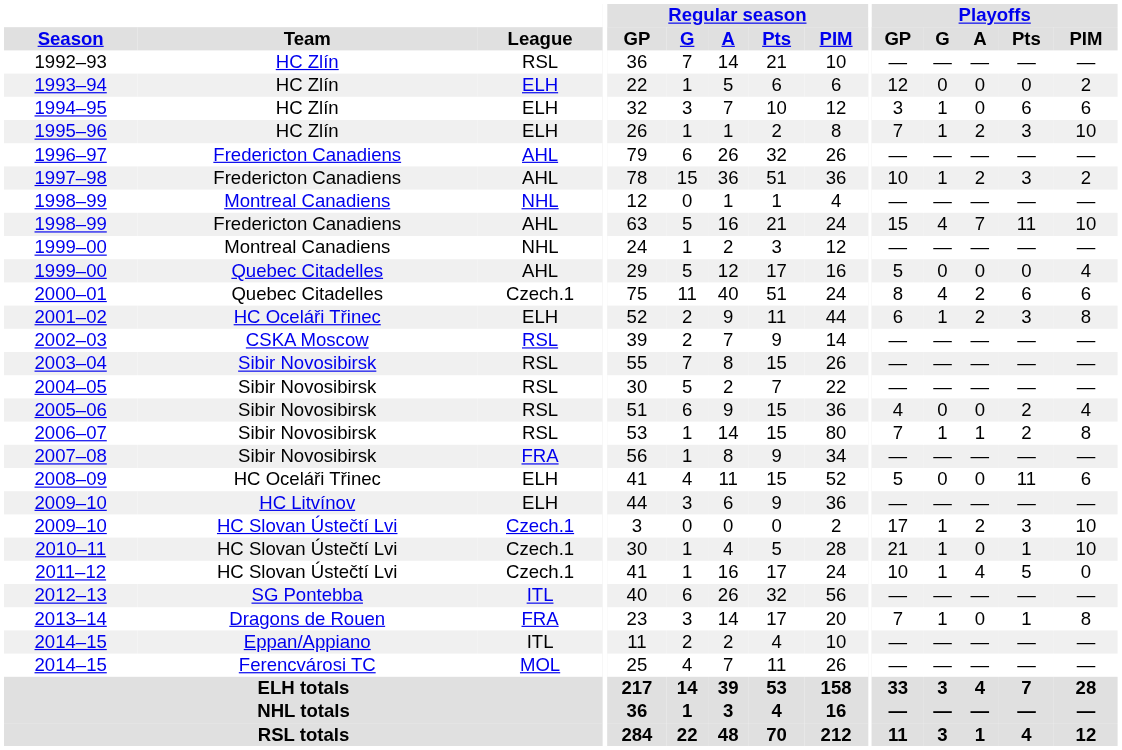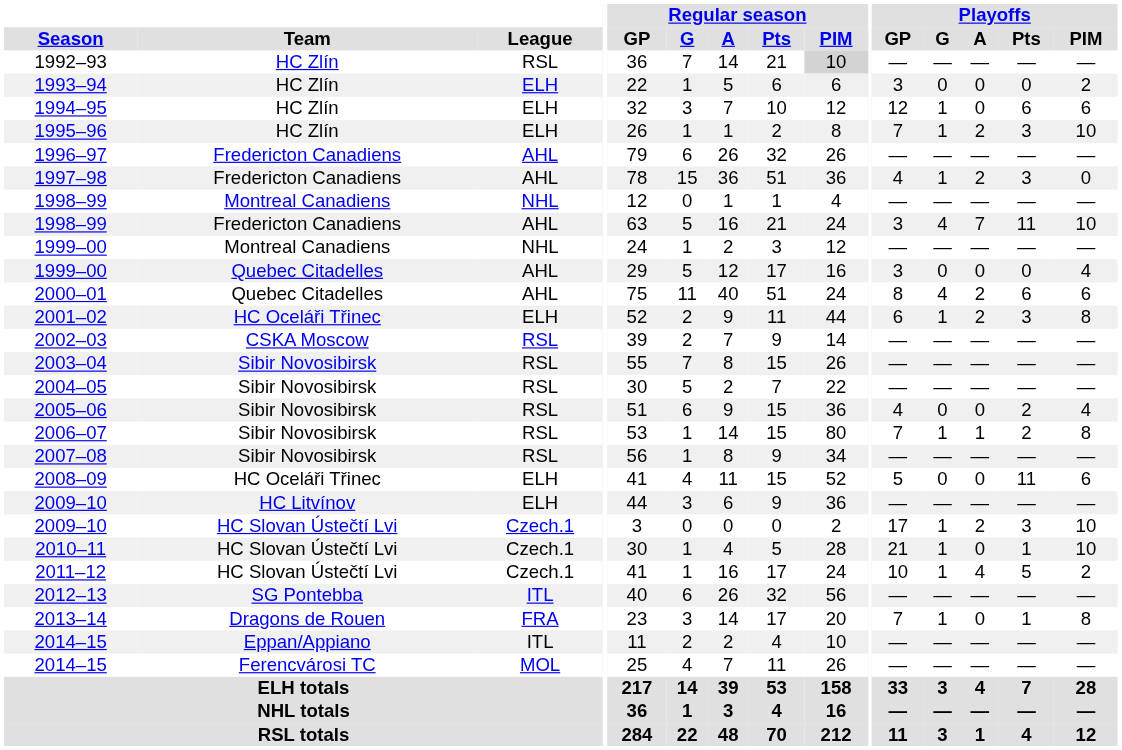1992–93 | Regular season / PIM: no background -> lightgrey background
1993–94 | Playoffs / GP: 12 -> 3
1994–95 | Playoffs / GP: 3 -> 12
1997–98 | Playoffs / GP: 10 -> 4
1997–98 | Playoffs / PIM: 2 -> 0
1998–99 / Fredericton Canadiens | Playoffs / GP: 15 -> 3
1999–00 / Quebec Citadelles | Playoffs / GP: 5 -> 3
2000–01 | League: Czech.1 -> AHL
2007–08 | League: FRA -> RSL
2011–12 | Playoffs / PIM: 0 -> 2
